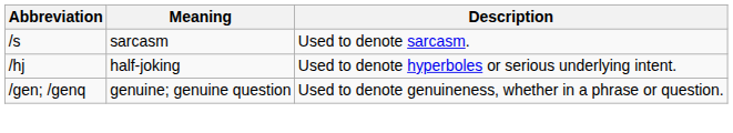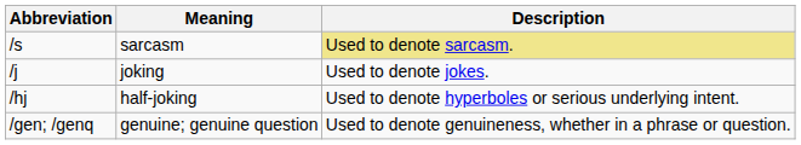/s | Description: no background -> khaki background
+ row: /j | joking | Used to denote jokes.
